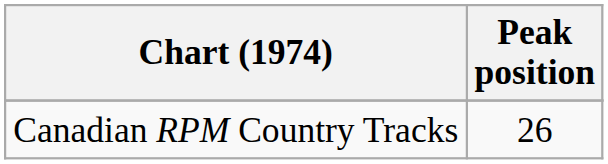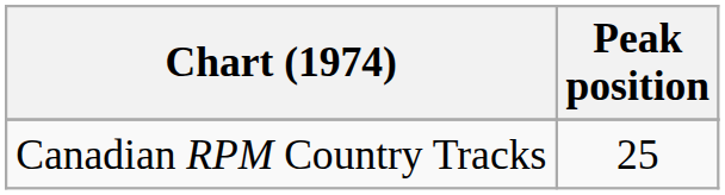Canadian RPM Country Tracks | Peak position: 26 -> 25
